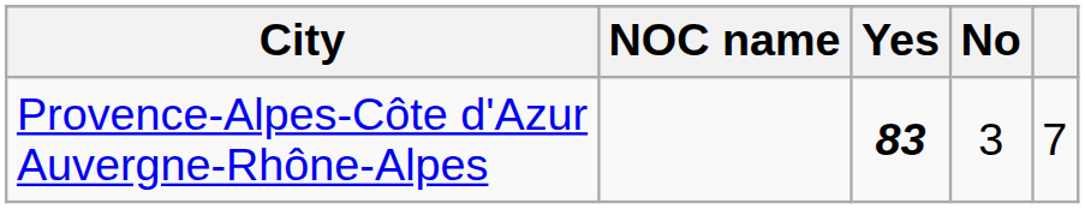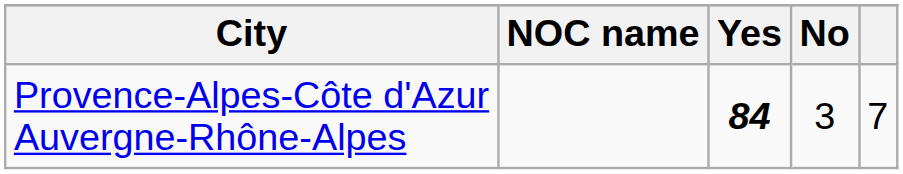Provence-Alpes-Côte d'Azur Auvergne-Rhône-Alpes | Yes: 83 -> 84
